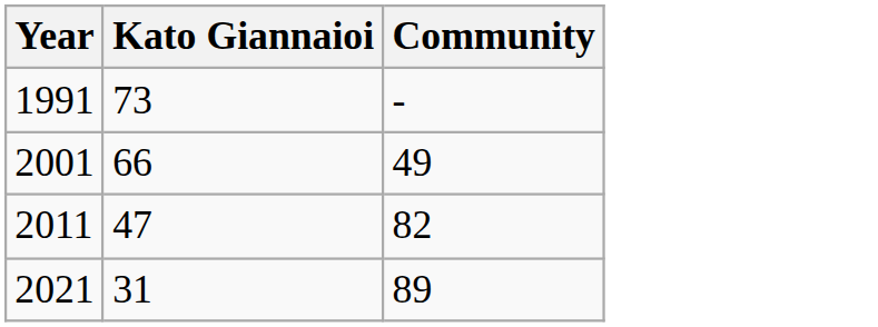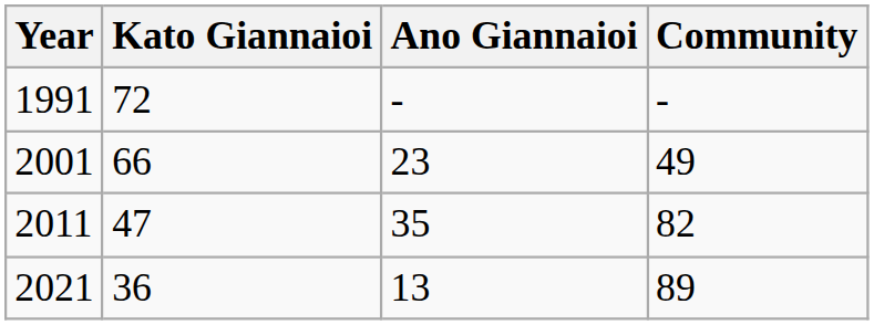+ column: Ano Giannaioi | - | 23 | 35 | 13
1991 | Kato Giannaioi: 73 -> 72
2021 | Kato Giannaioi: 31 -> 36
